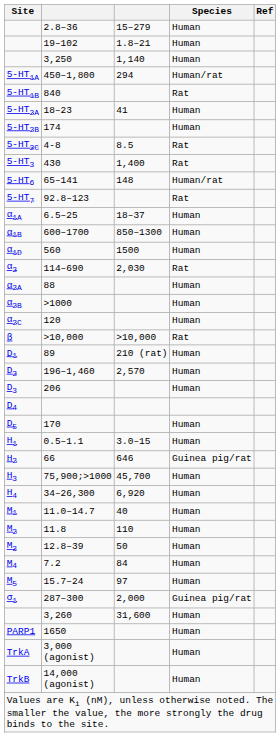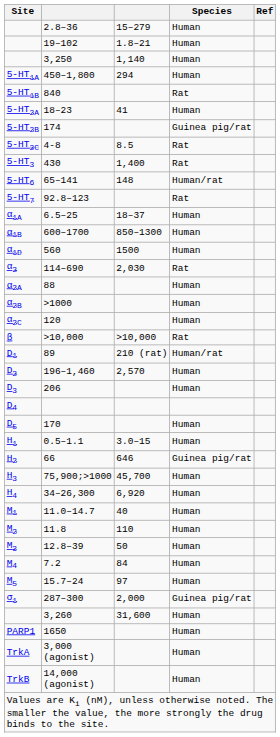450–1,800 | Species: Human/rat -> Human
174 | Species: Human -> Guinea pig/rat
89 | Species: Human -> Human/rat
